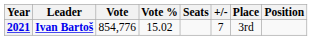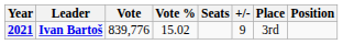2021 | Vote: 854,776 -> 839,776
2021 | +/-: 7 -> 9
